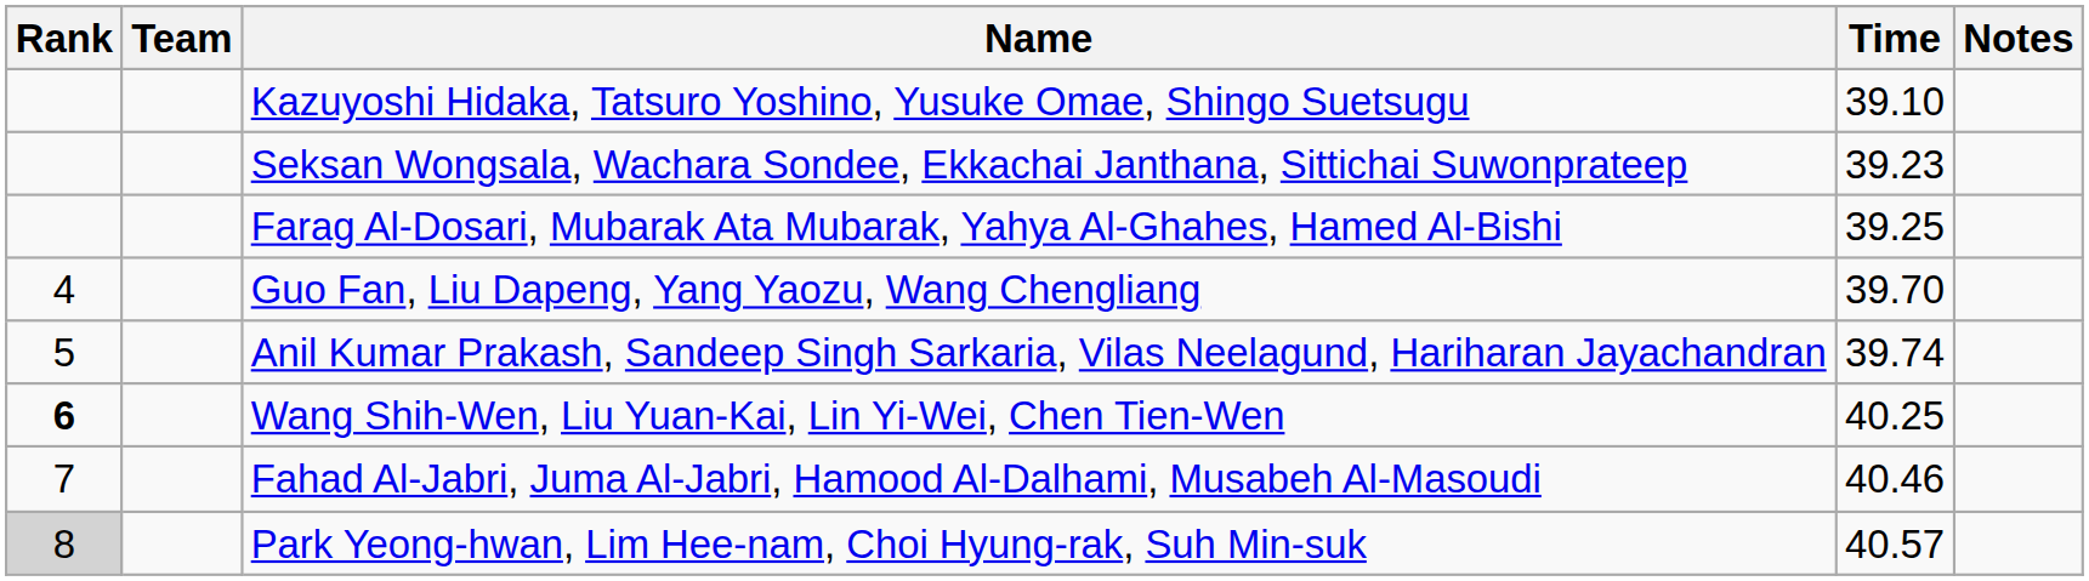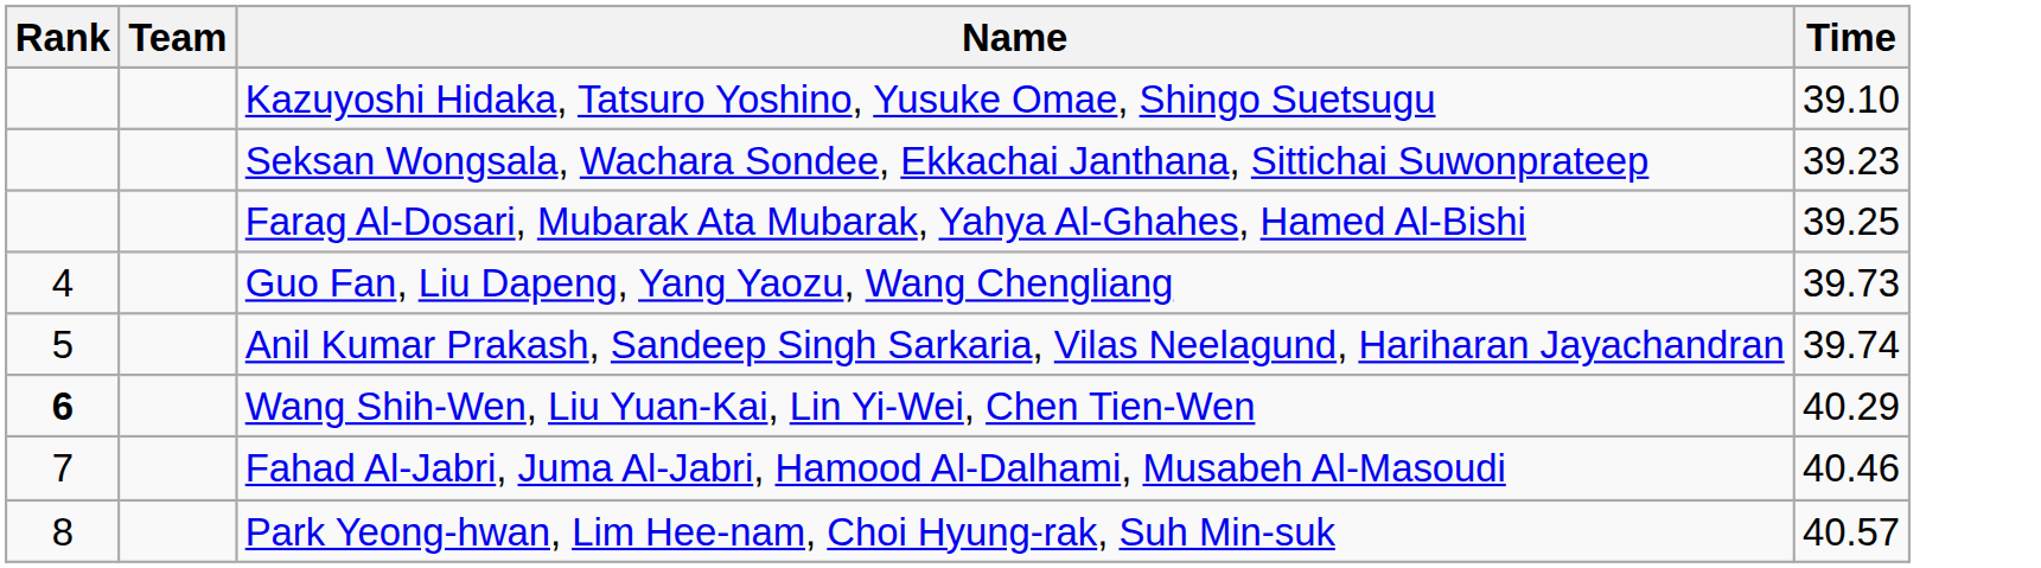- column: Notes
Guo Fan, Liu Dapeng, Yang Yaozu, Wang Chengliang | Time: 39.70 -> 39.73
Wang Shih-Wen, Liu Yuan-Kai, Lin Yi-Wei, Chen Tien-Wen | Time: 40.25 -> 40.29
Park Yeong-hwan, Lim Hee-nam, Choi Hyung-rak, Suh Min-suk | Rank: lightgrey background -> no background
